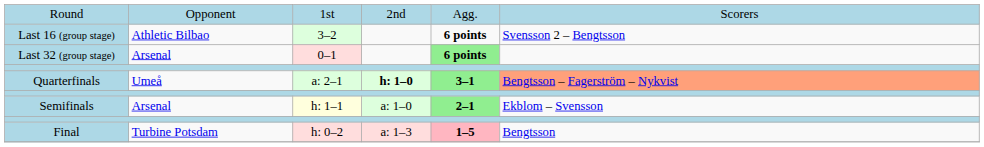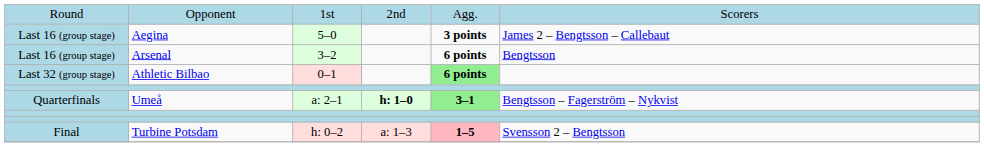+ row: Last 16 (group stage) | Aegina | 5–0 | 3 points | James 2 – Bengtsson – Callebaut
3–2 | column 2: Athletic Bilbao -> Arsenal
3–2 | column 6: Svensson 2 – Bengtsson -> Bengtsson
0–1 | column 2: Arsenal -> Athletic Bilbao
a: 2–1 | column 6: lightsalmon background -> no background
- row: Semifinals | Arsenal | h: 1–1 | a: 1–0 | 2–1 | Ekblom – Svensson
h: 0–2 | column 6: Bengtsson -> Svensson 2 – Bengtsson
